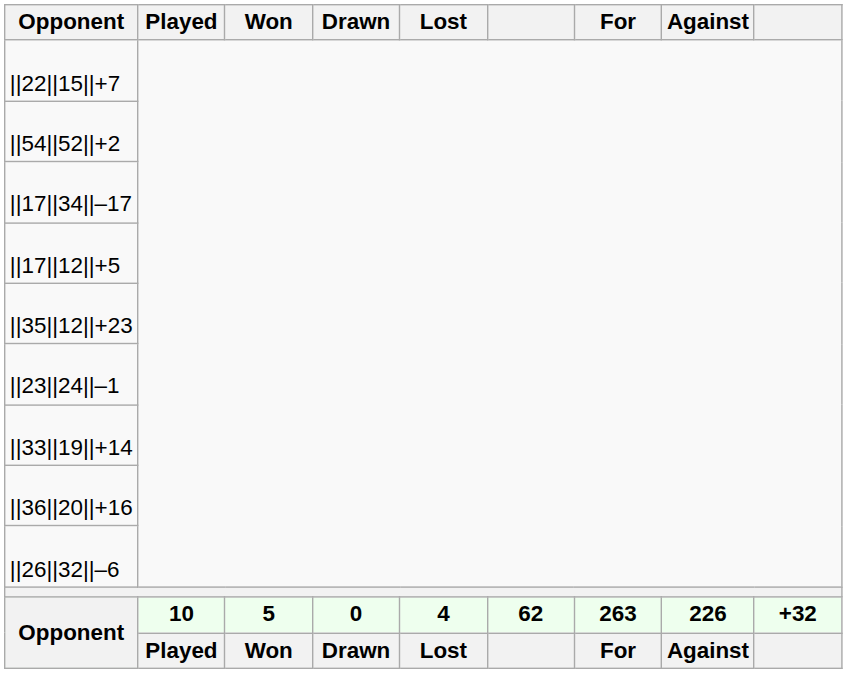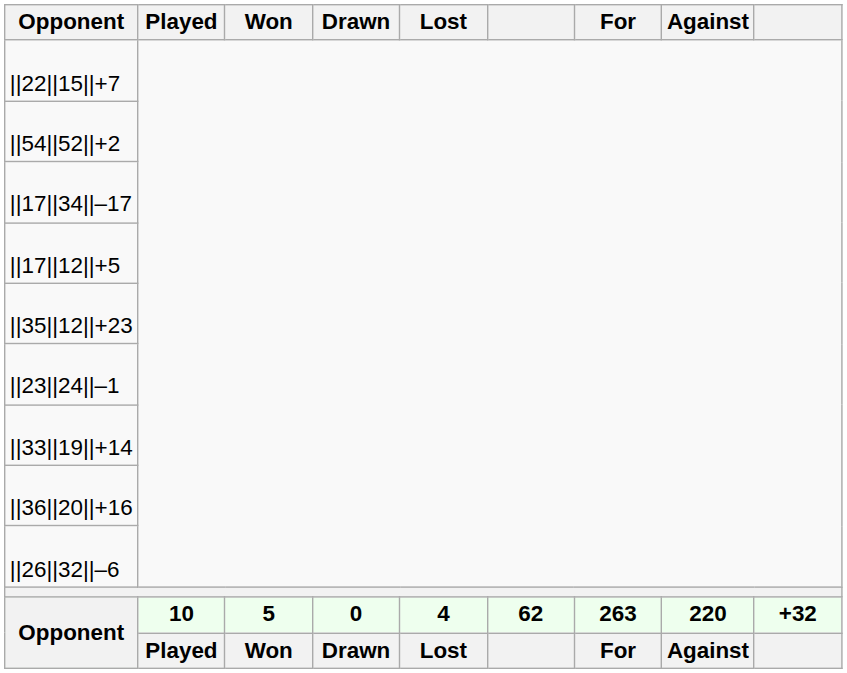Opponent / 10 | Against: 226 -> 220
